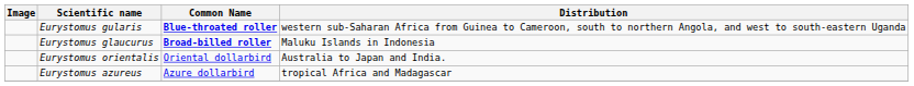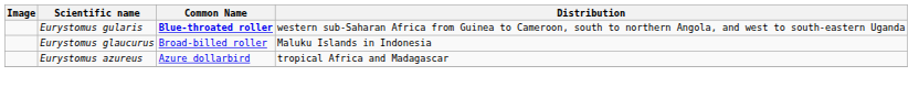Eurystomus glaucurus | Common Name: bold -> normal
- row: Eurystomus orientalis | Oriental dollarbird | Australia to Japan and India.
